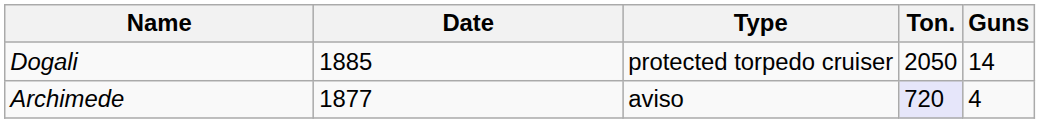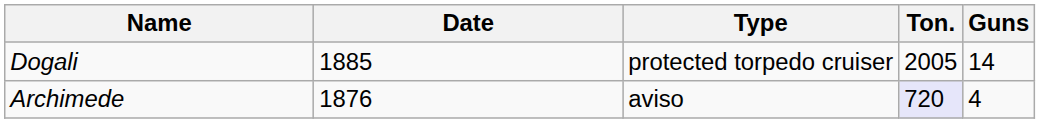Dogali | Ton.: 2050 -> 2005
Archimede | Date: 1877 -> 1876
